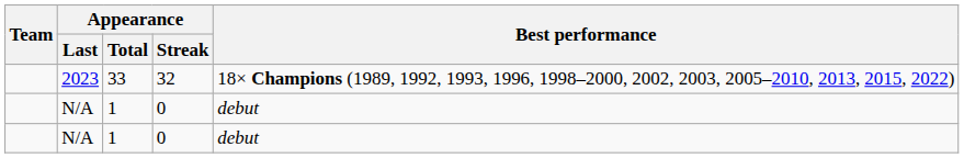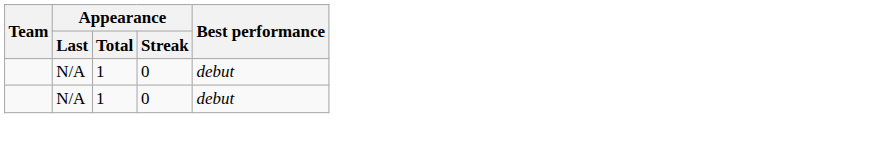- row: 2023 | 33 | 32 | 18× Champions (1989, 1992, 1993, 1996, 1998–2000, 2002, 2003, 2005–2010, 2013, 2015, 2022)
